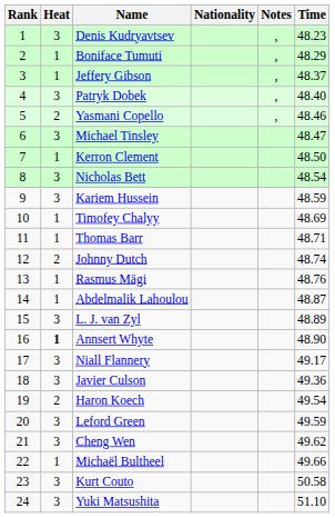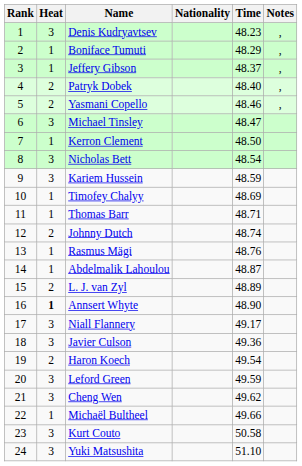columns swapped: Time <-> Notes
Patryk Dobek | Heat: 3 -> 2
L. J. van Zyl | Heat: 3 -> 2
